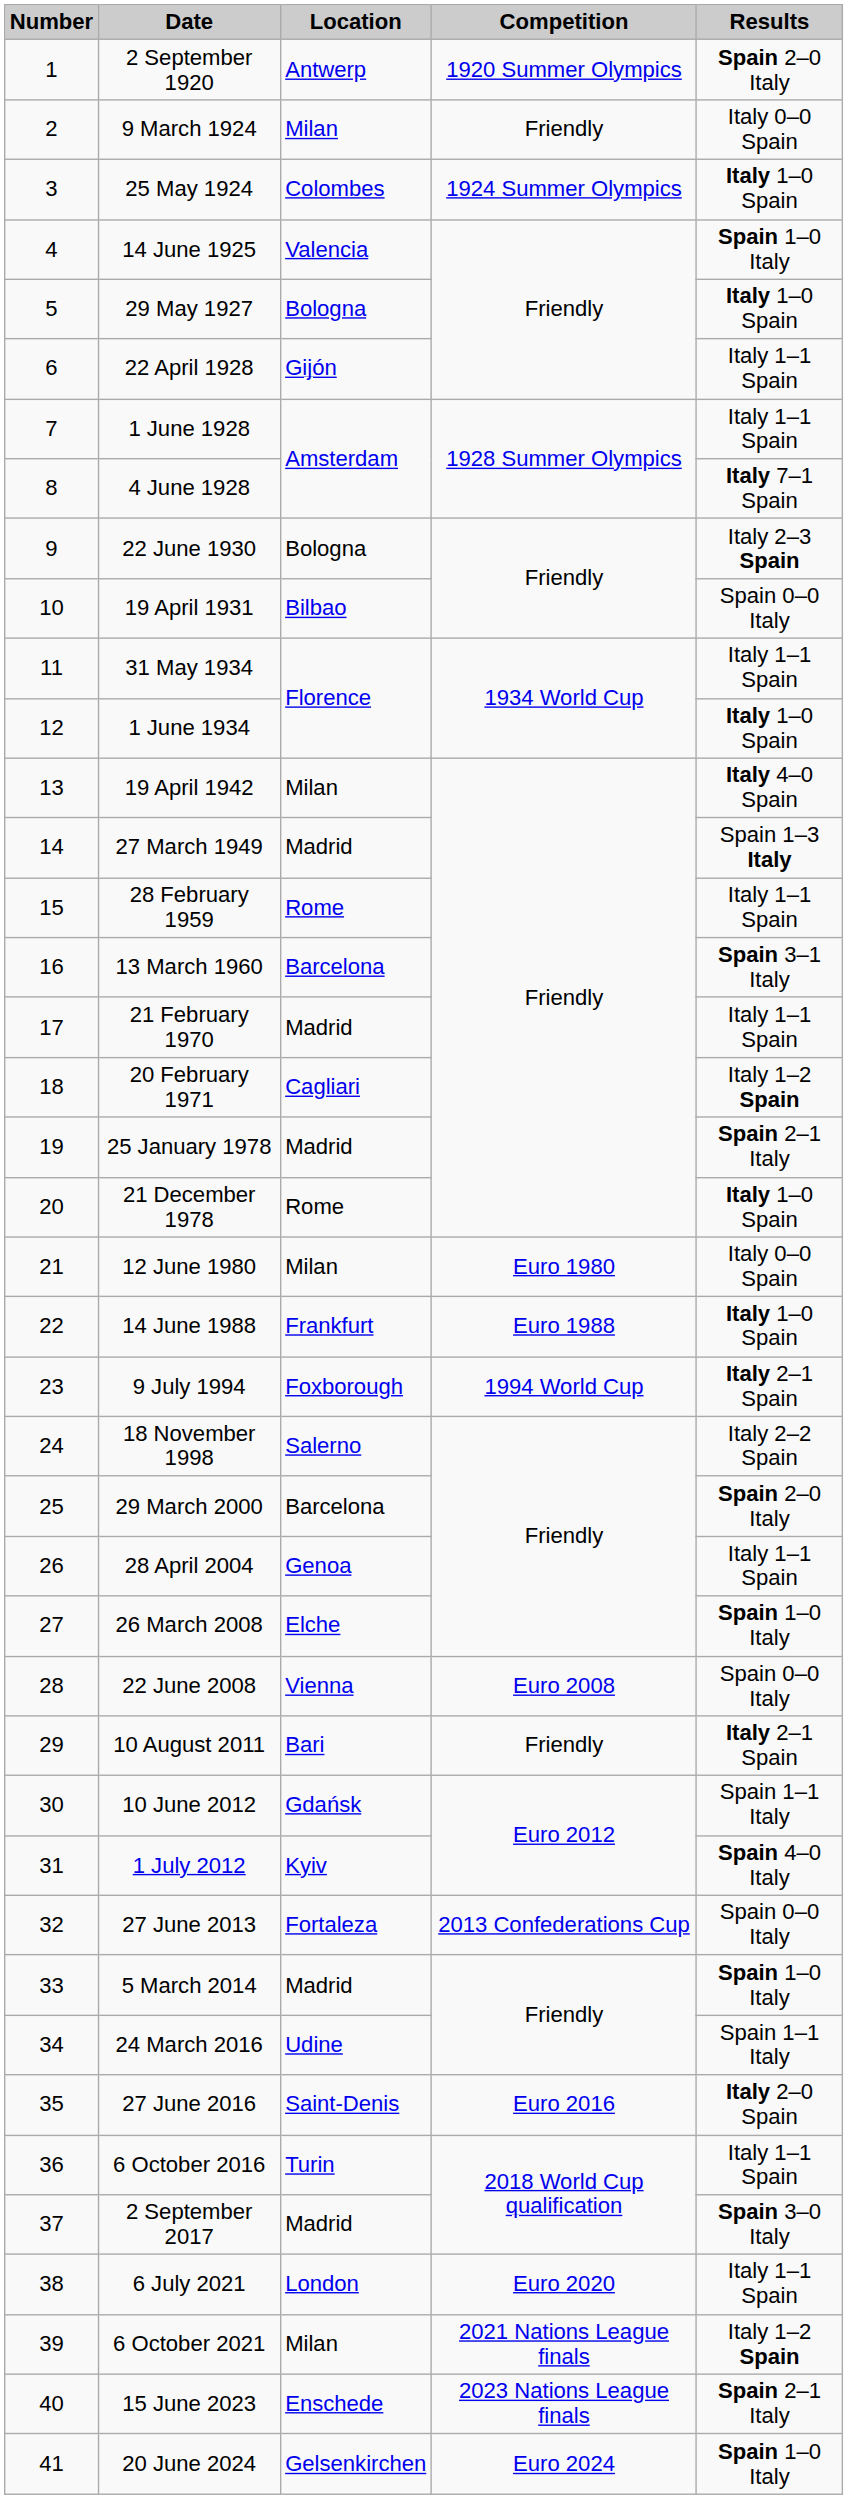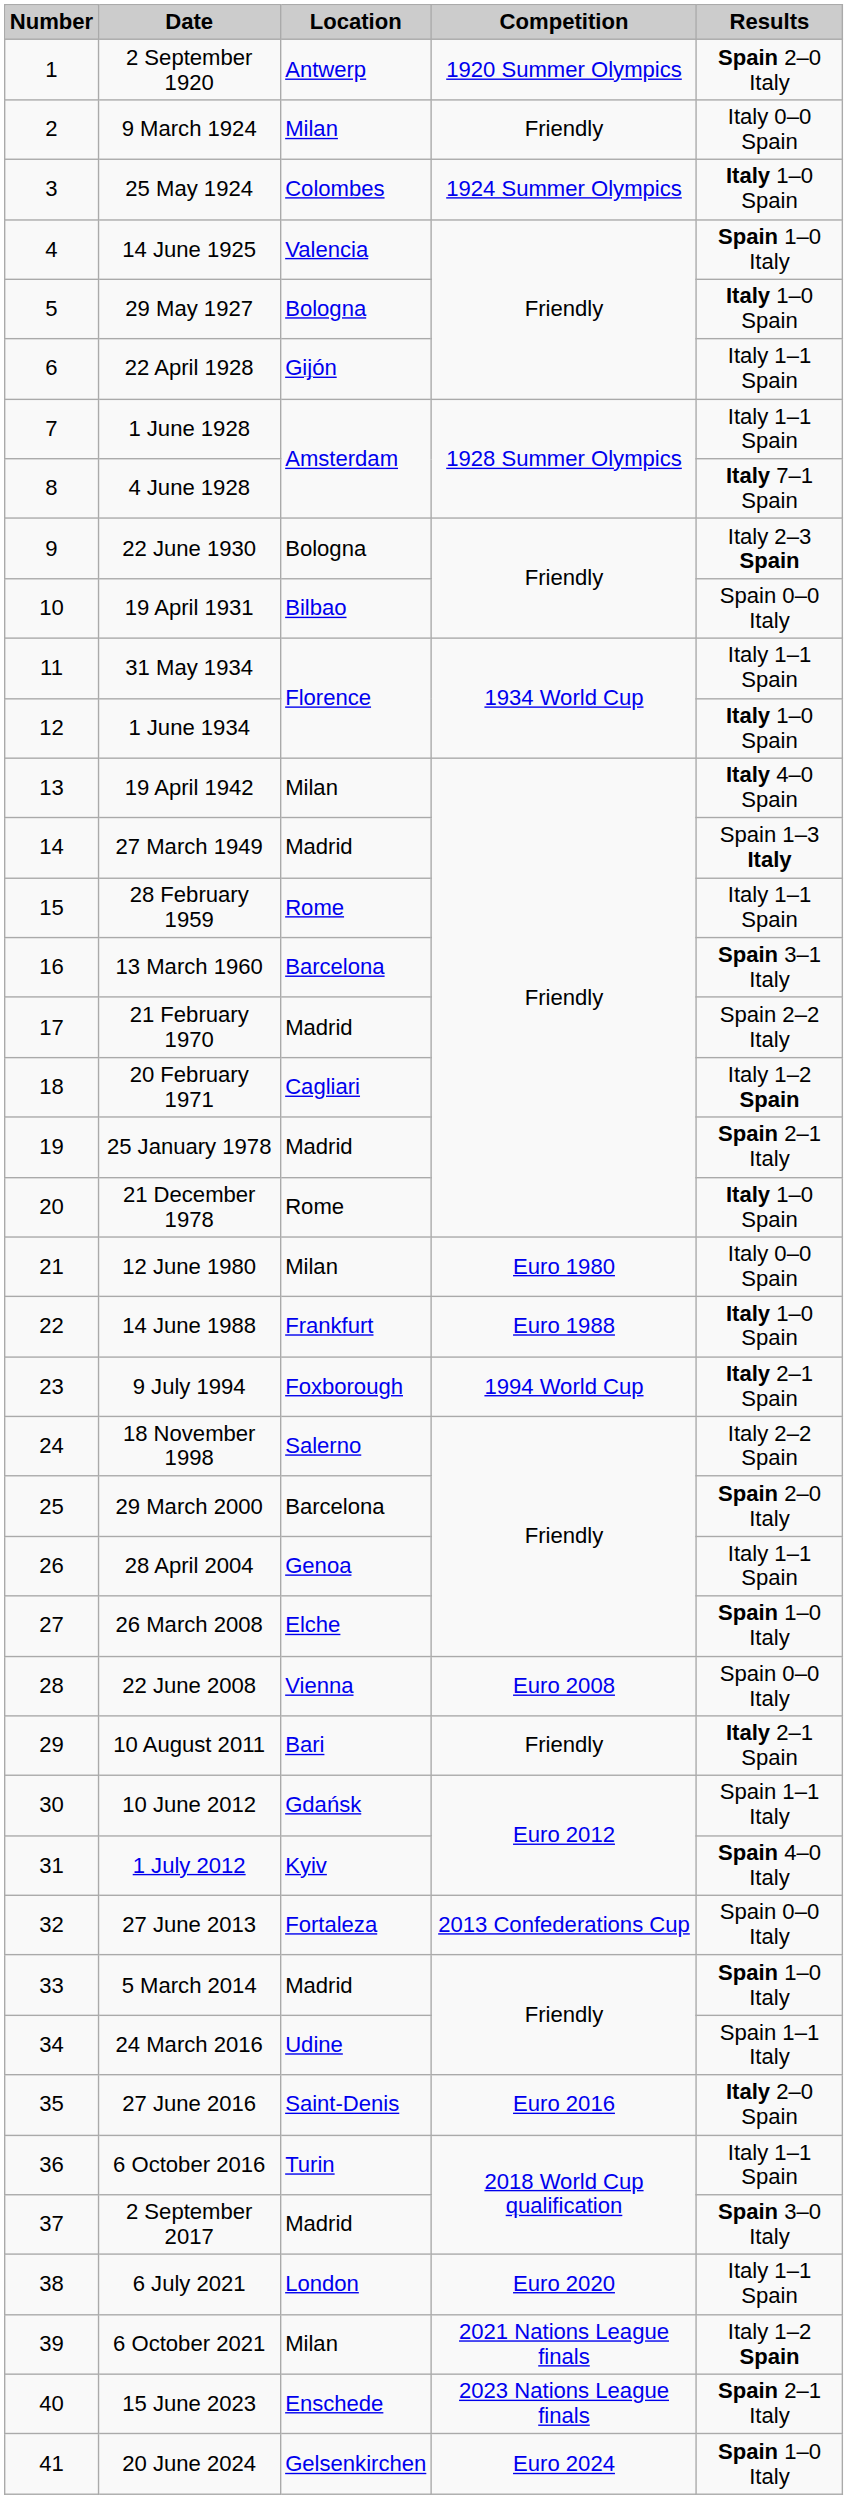21 February 1970 | Results: Italy 1–1 Spain -> Spain 2–2 Italy
